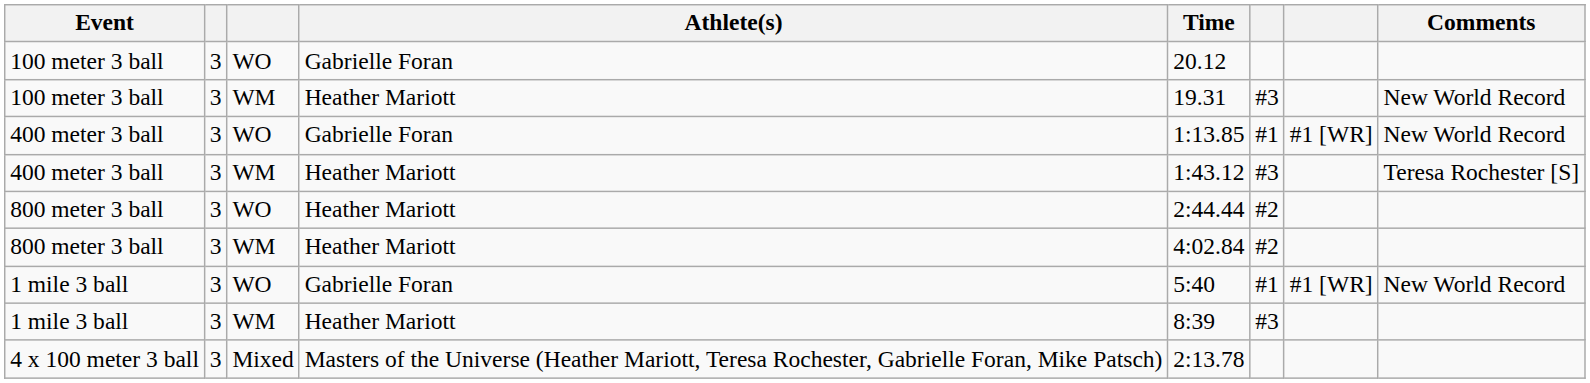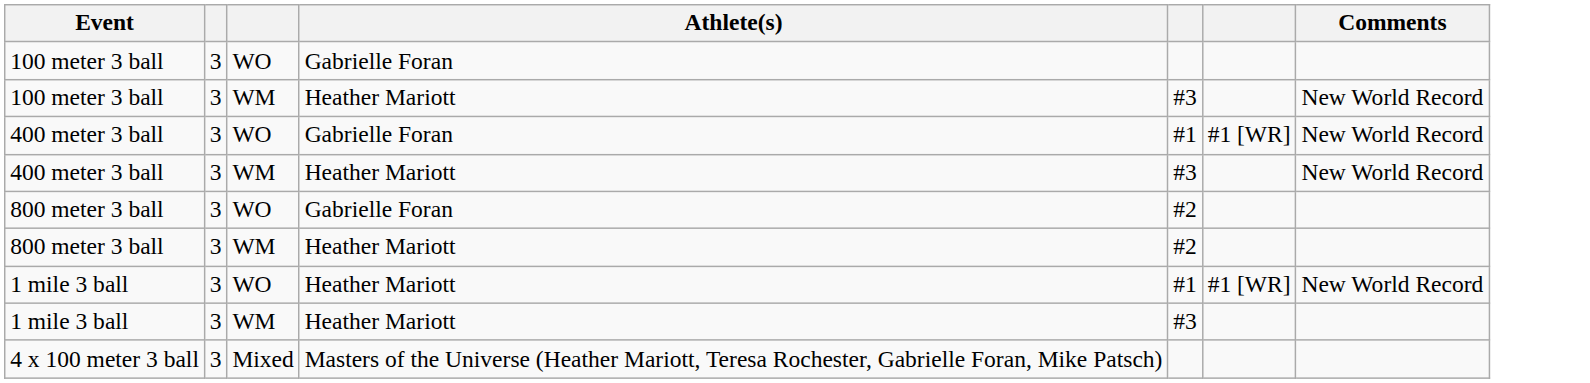- column: Time | 20.12 | 19.31 | 1:13.85 | 1:43.12 | 2:44.44 | 4:02.84 | 5:40 | 8:39 | 2:13.78
400 meter 3 ball / WM | Comments: Teresa Rochester [S] -> New World Record
800 meter 3 ball / WO | Athlete(s): Heather Mariott -> Gabrielle Foran
1 mile 3 ball / WO | Athlete(s): Gabrielle Foran -> Heather Mariott
